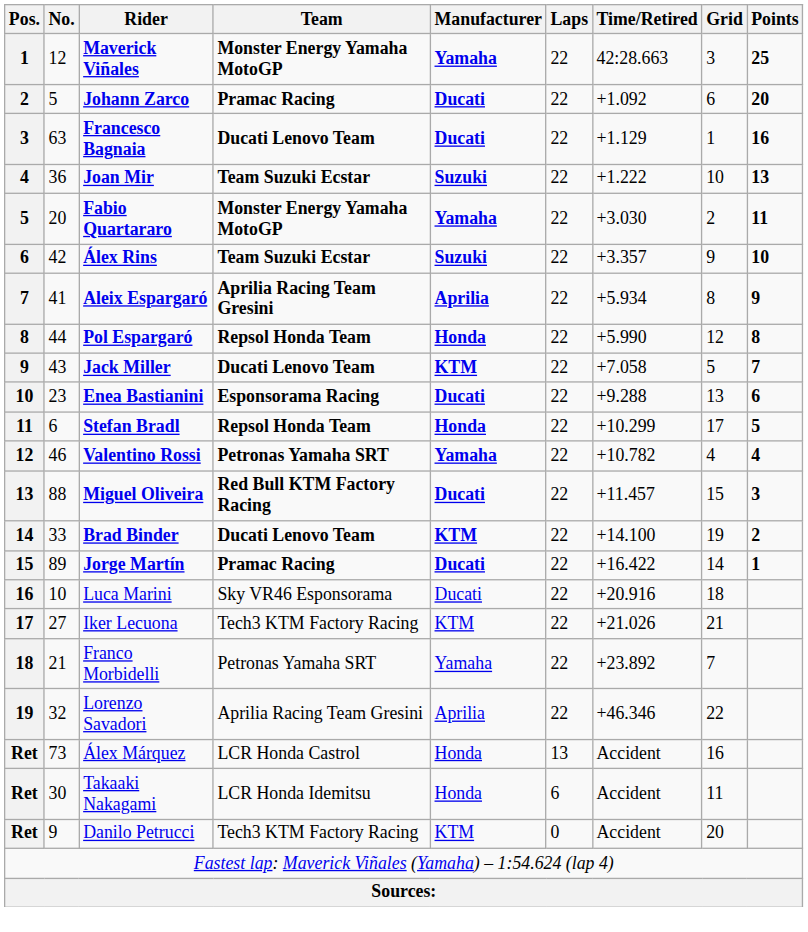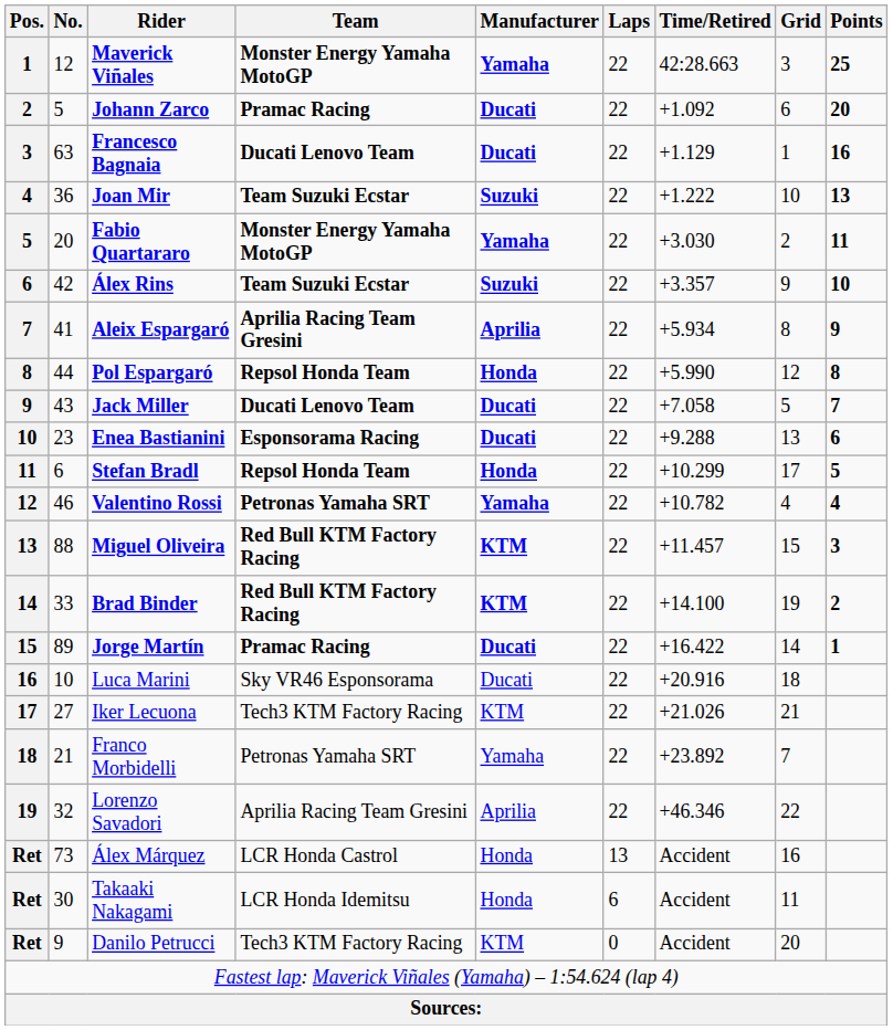Jack Miller | Manufacturer: KTM -> Ducati
Miguel Oliveira | Manufacturer: Ducati -> KTM
Brad Binder | Team: Ducati Lenovo Team -> Red Bull KTM Factory Racing
